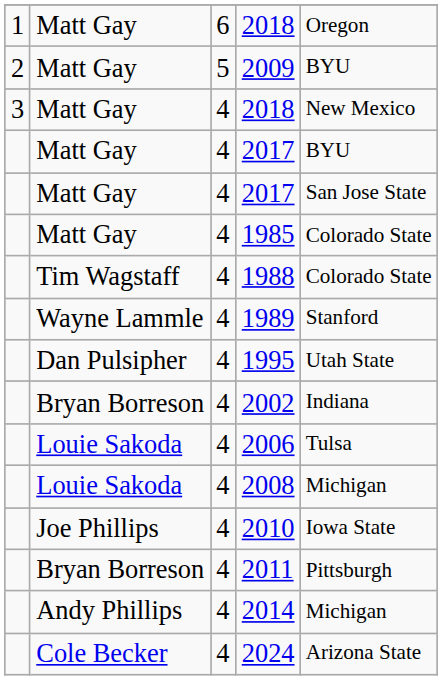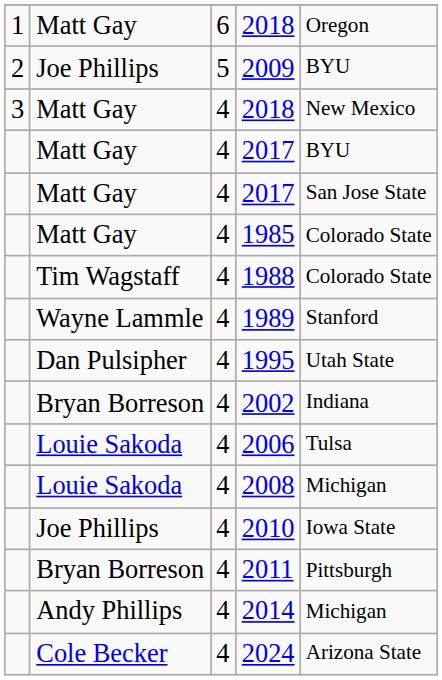2009 | column 2: Matt Gay -> Joe Phillips
